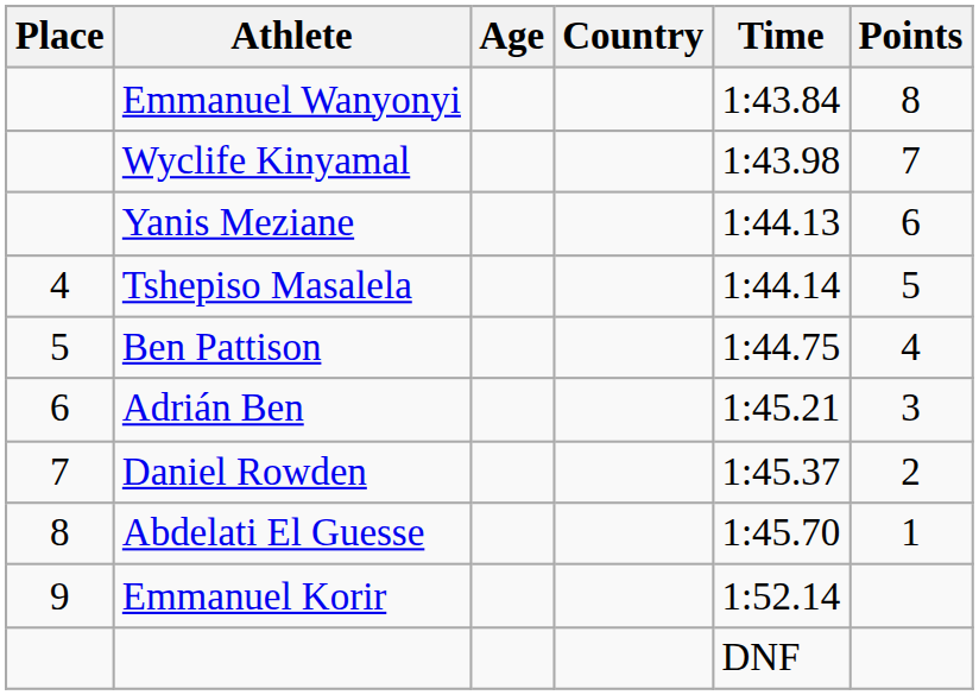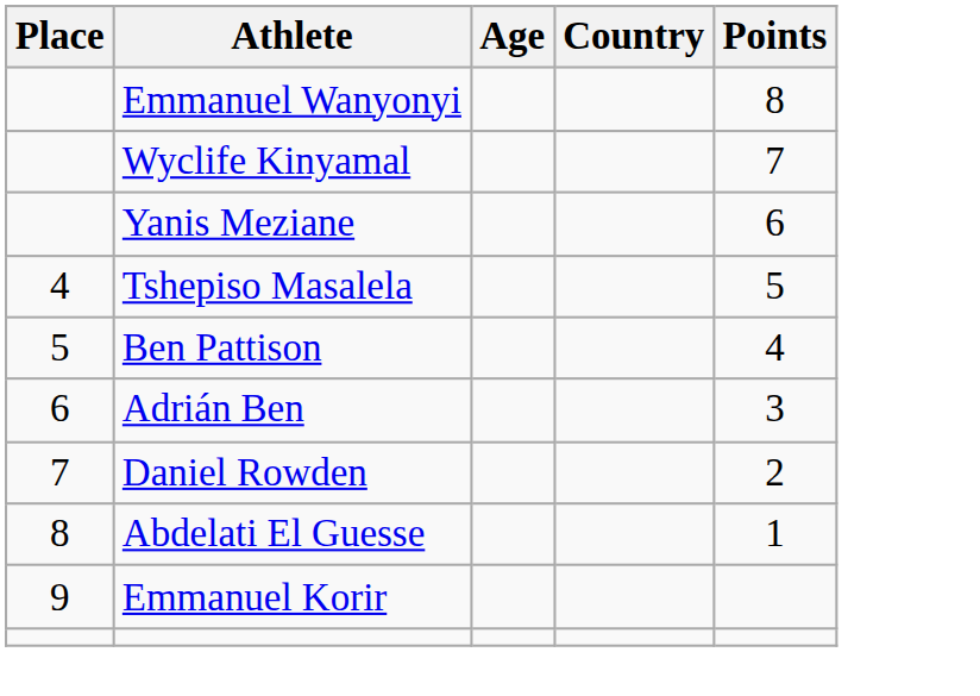- column: Time | 1:43.84 | 1:43.98 | 1:44.13 | 1:44.14 | 1:44.75 | 1:45.21 | 1:45.37 | 1:45.70 | 1:52.14 | DNF
